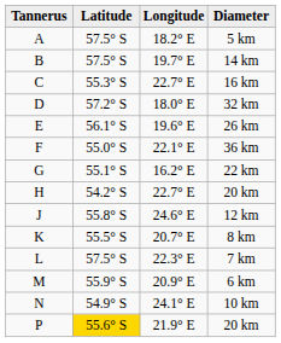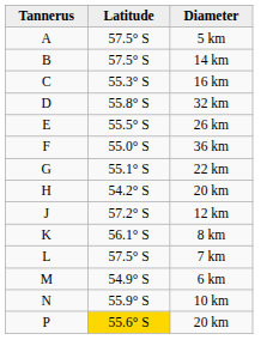- column: Longitude | 18.2° E | 19.7° E | 22.7° E | 18.0° E | 19.6° E | 22.1° E | 16.2° E | 22.7° E | 24.6° E | 20.7° E | 22.3° E | 20.9° E | 24.1° E | 21.9° E
32 km | Latitude: 57.2° S -> 55.8° S
26 km | Latitude: 56.1° S -> 55.5° S
12 km | Latitude: 55.8° S -> 57.2° S
8 km | Latitude: 55.5° S -> 56.1° S
6 km | Latitude: 55.9° S -> 54.9° S
10 km | Latitude: 54.9° S -> 55.9° S
